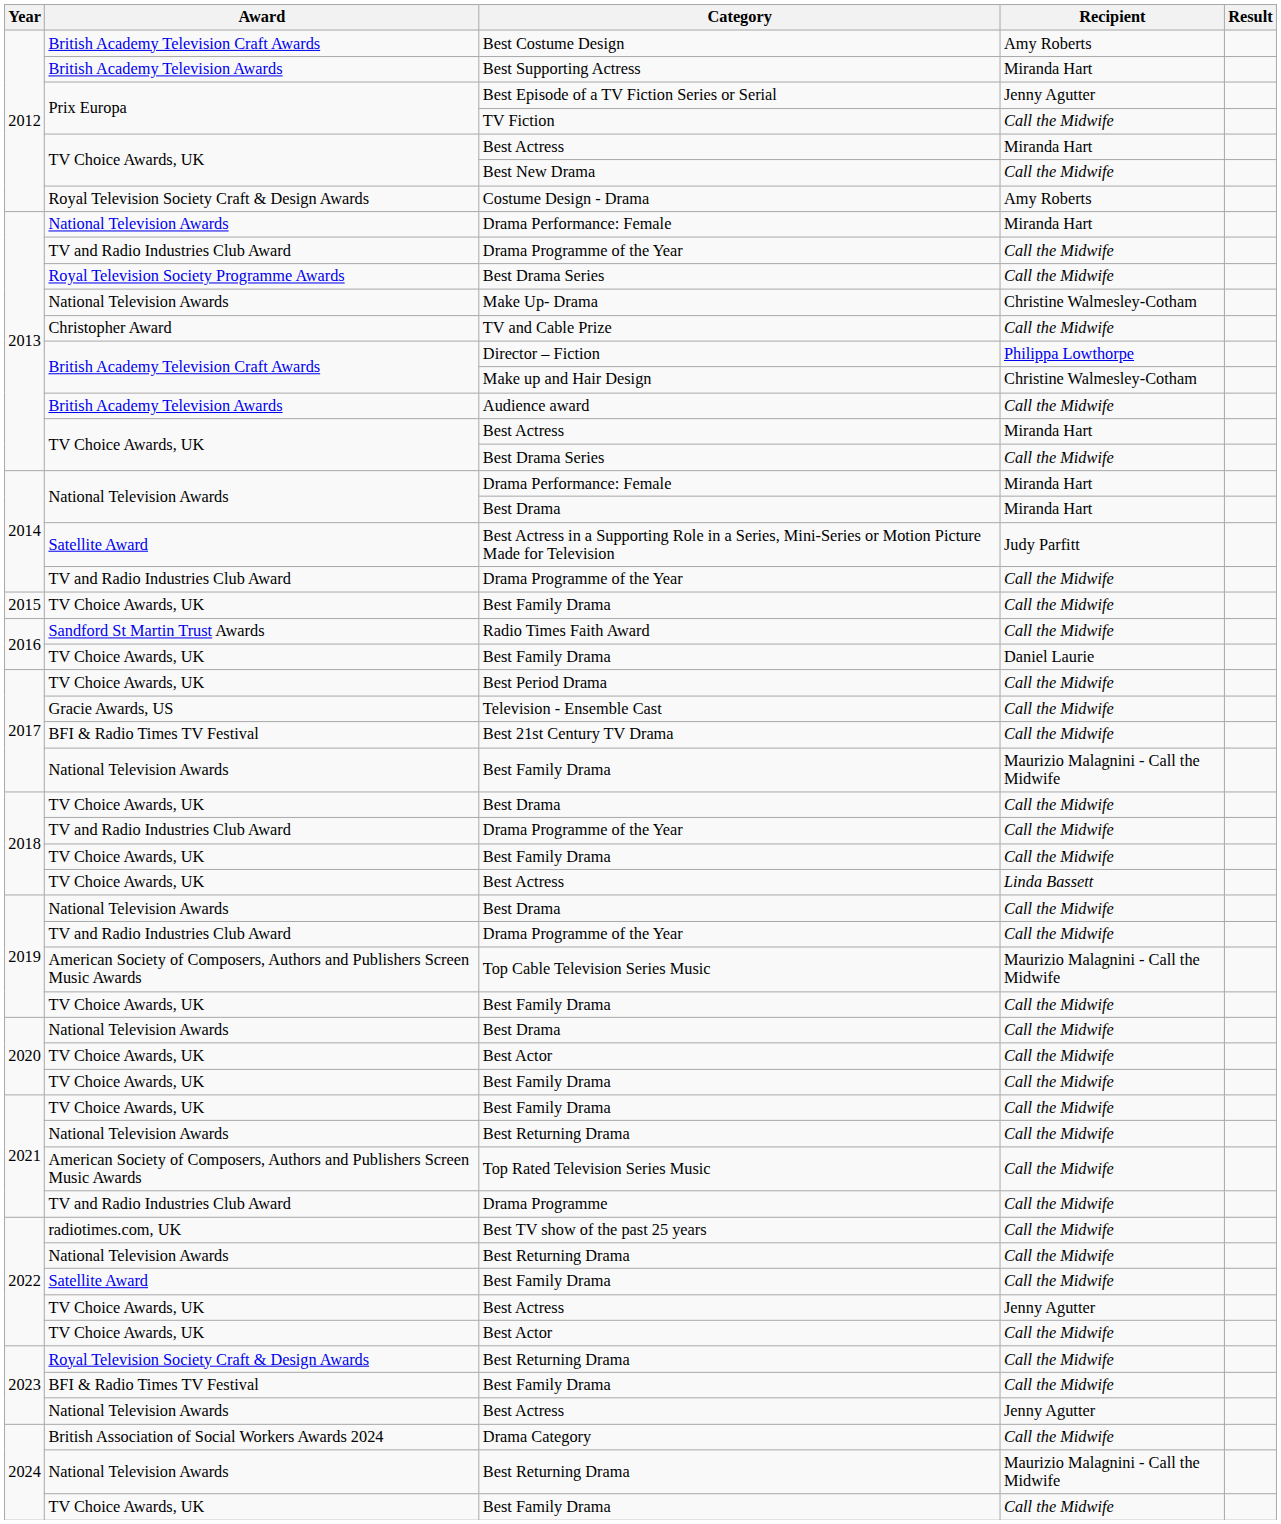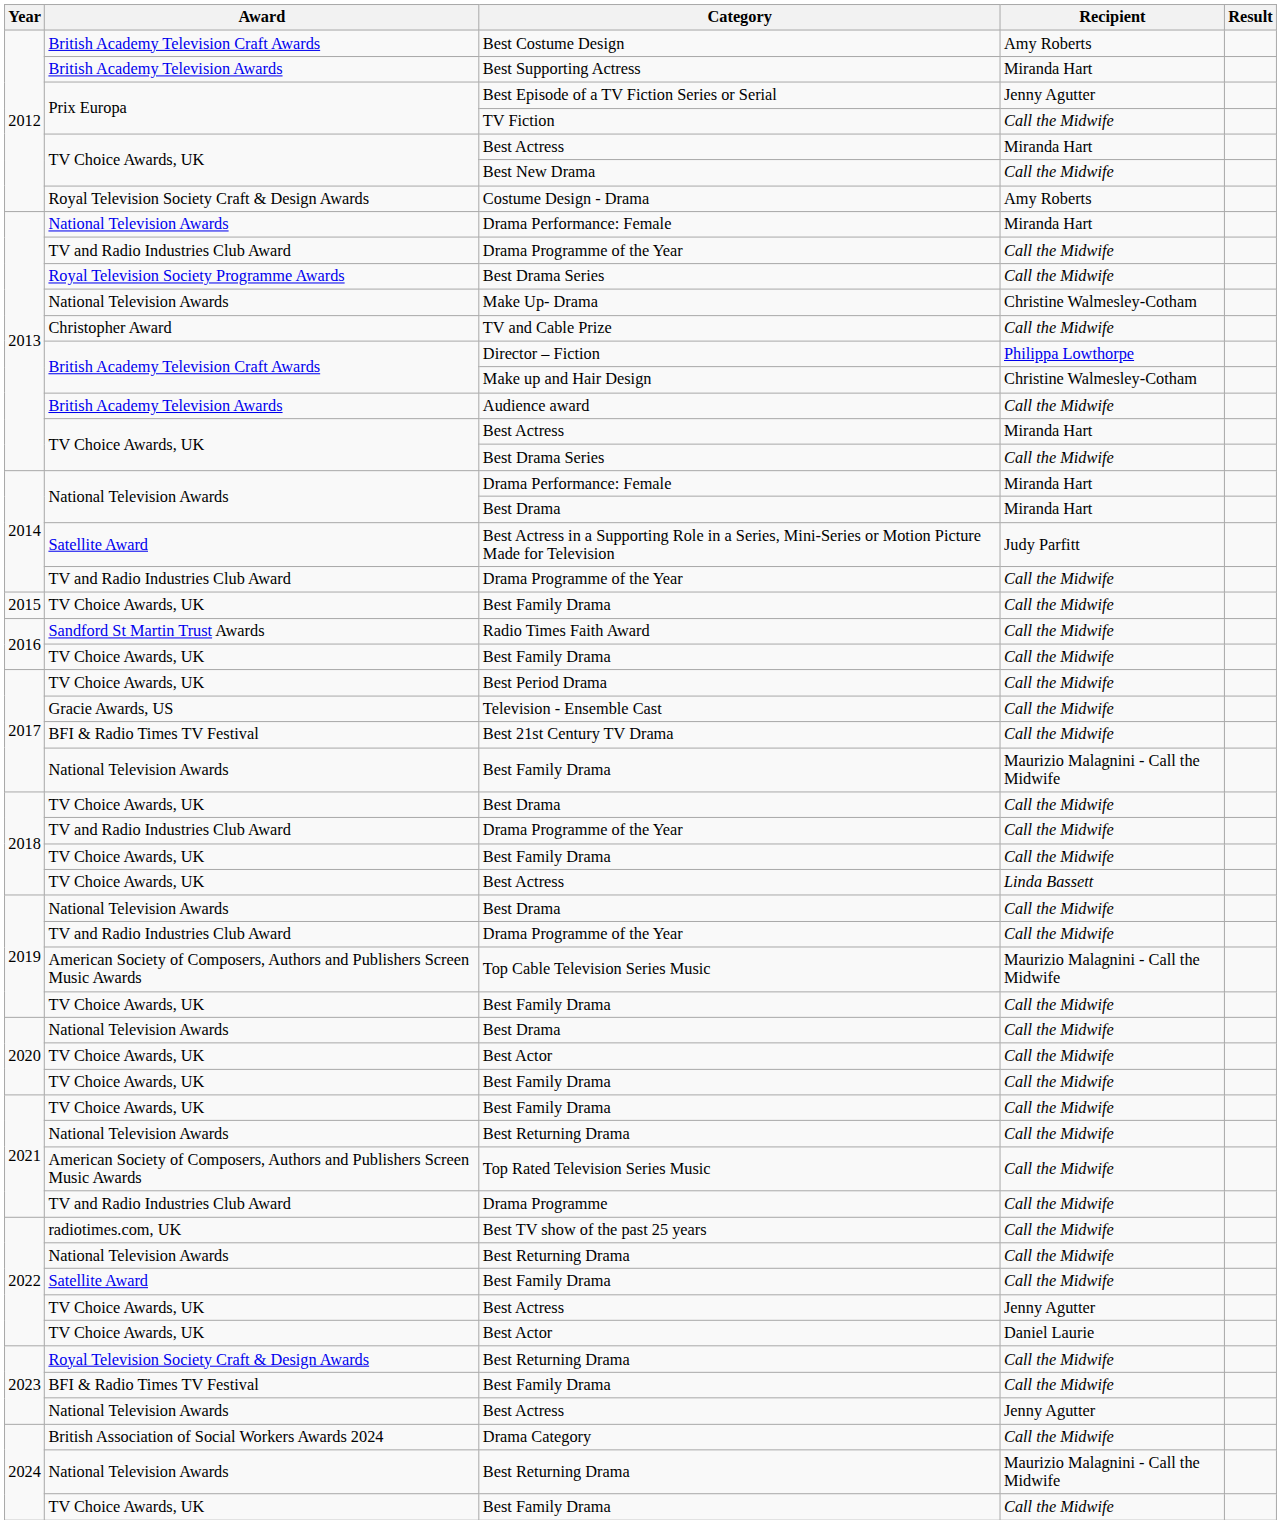2016 / Best Family Drama | Recipient: Daniel Laurie -> Call the Midwife
2022 / Best Actor | Recipient: Call the Midwife -> Daniel Laurie
